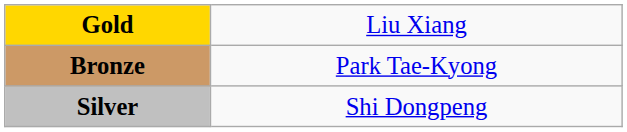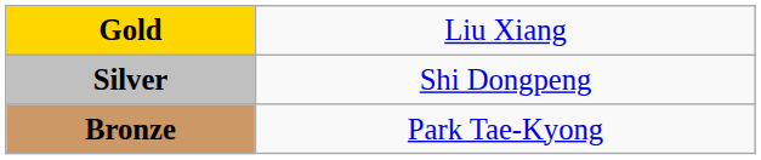rows swapped: Silver <-> Bronze
